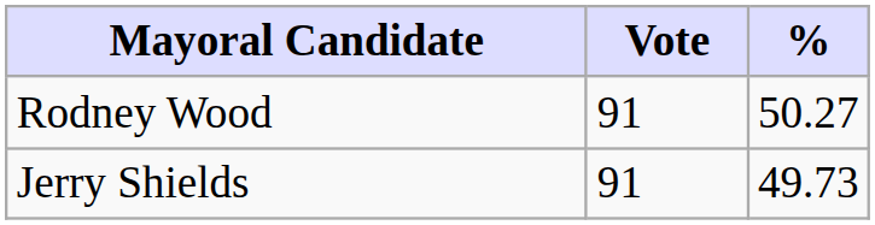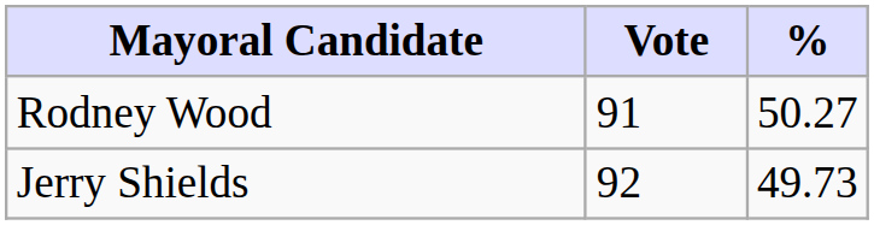Jerry Shields | Vote: 91 -> 92
